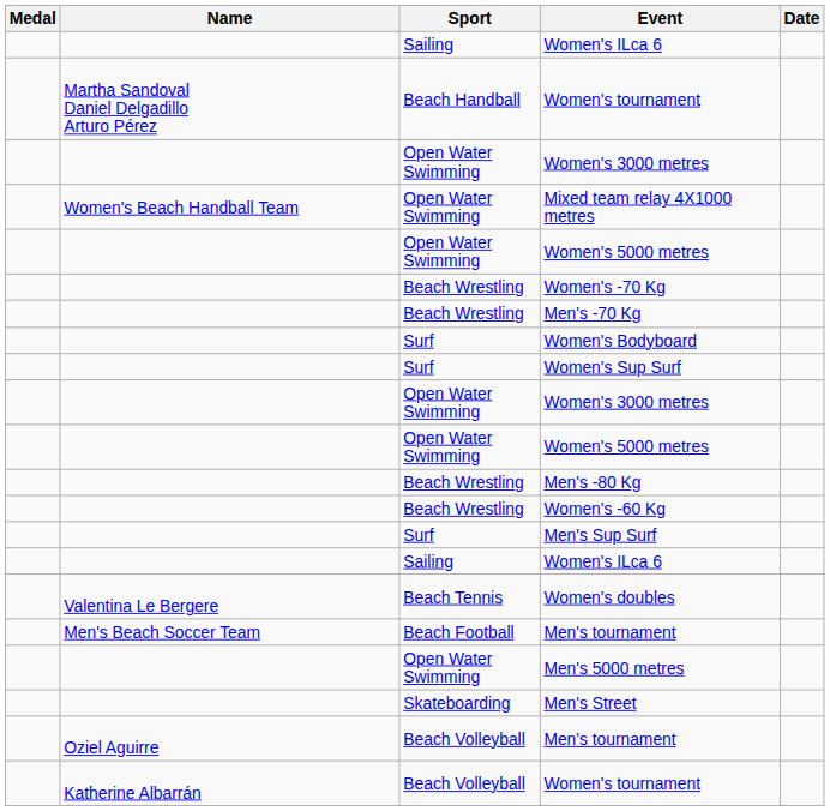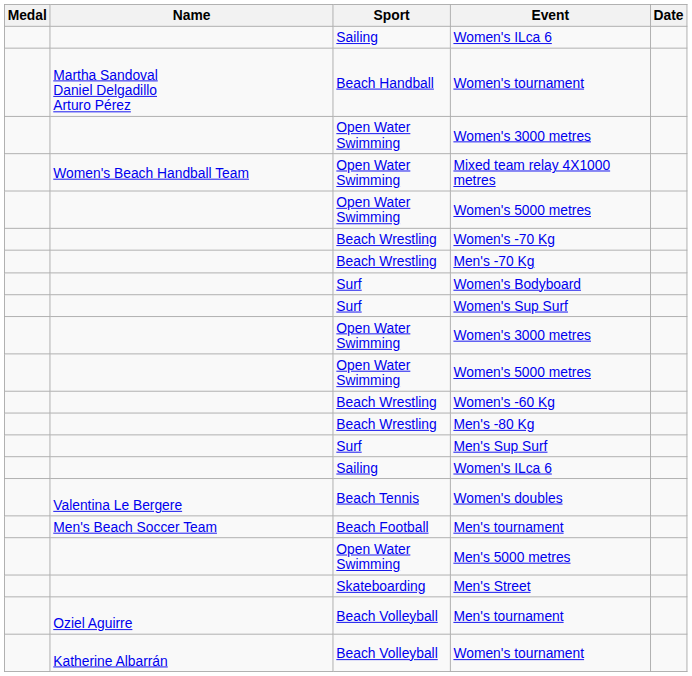rows swapped: Women's -60 Kg <-> Men's -80 Kg
